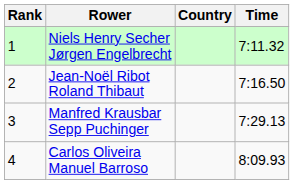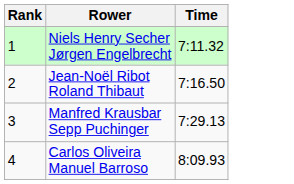- column: Country
